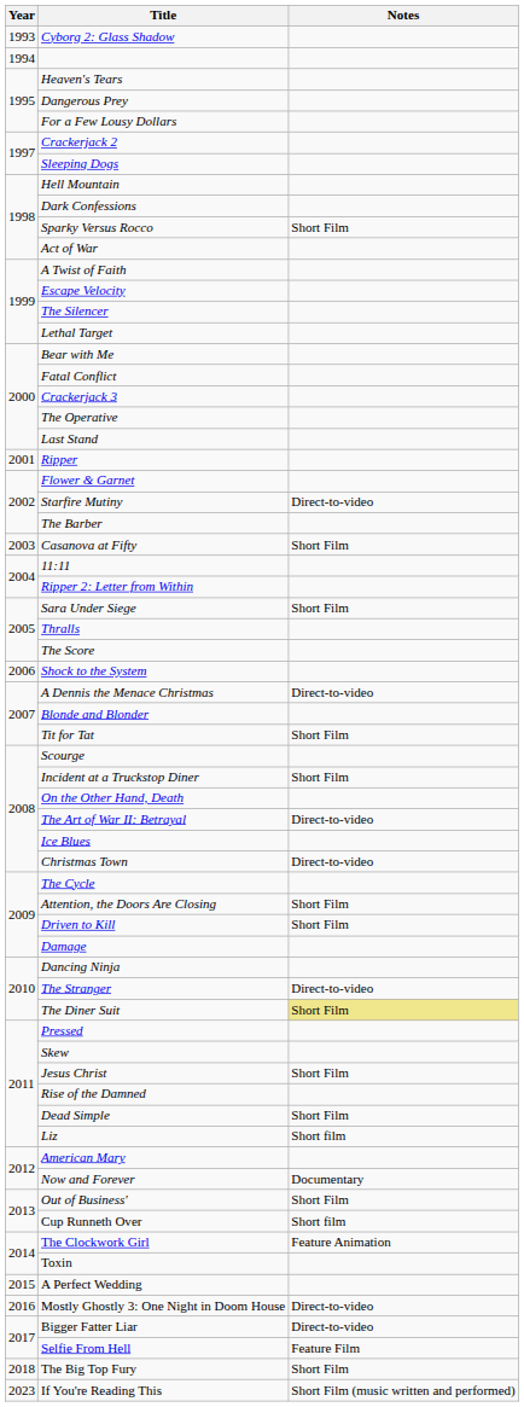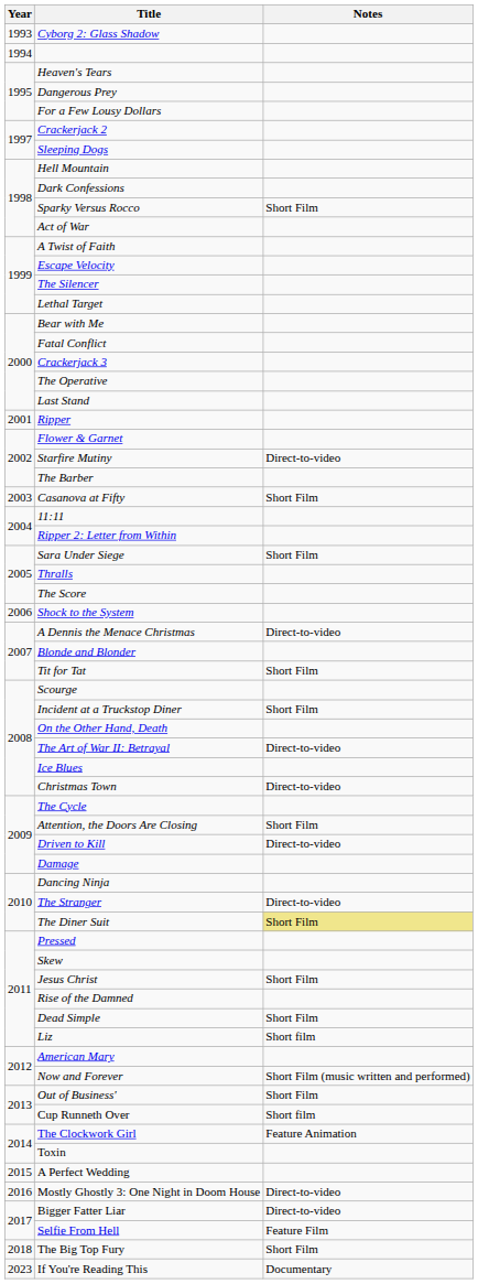Driven to Kill | Notes: Short Film -> Direct-to-video
Now and Forever | Notes: Documentary -> Short Film (music written and performed)
If You're Reading This | Notes: Short Film (music written and performed) -> Documentary
